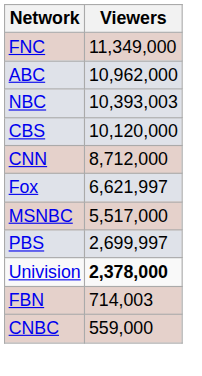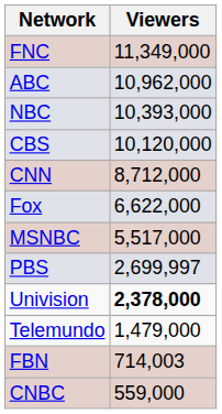NBC | Viewers: 10,393,003 -> 10,393,000
Fox | Viewers: 6,621,997 -> 6,622,000
+ row: Telemundo | 1,479,000
